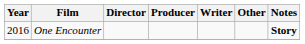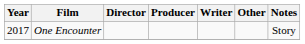One Encounter | Year: 2016 -> 2017
One Encounter | Notes: bold -> normal
